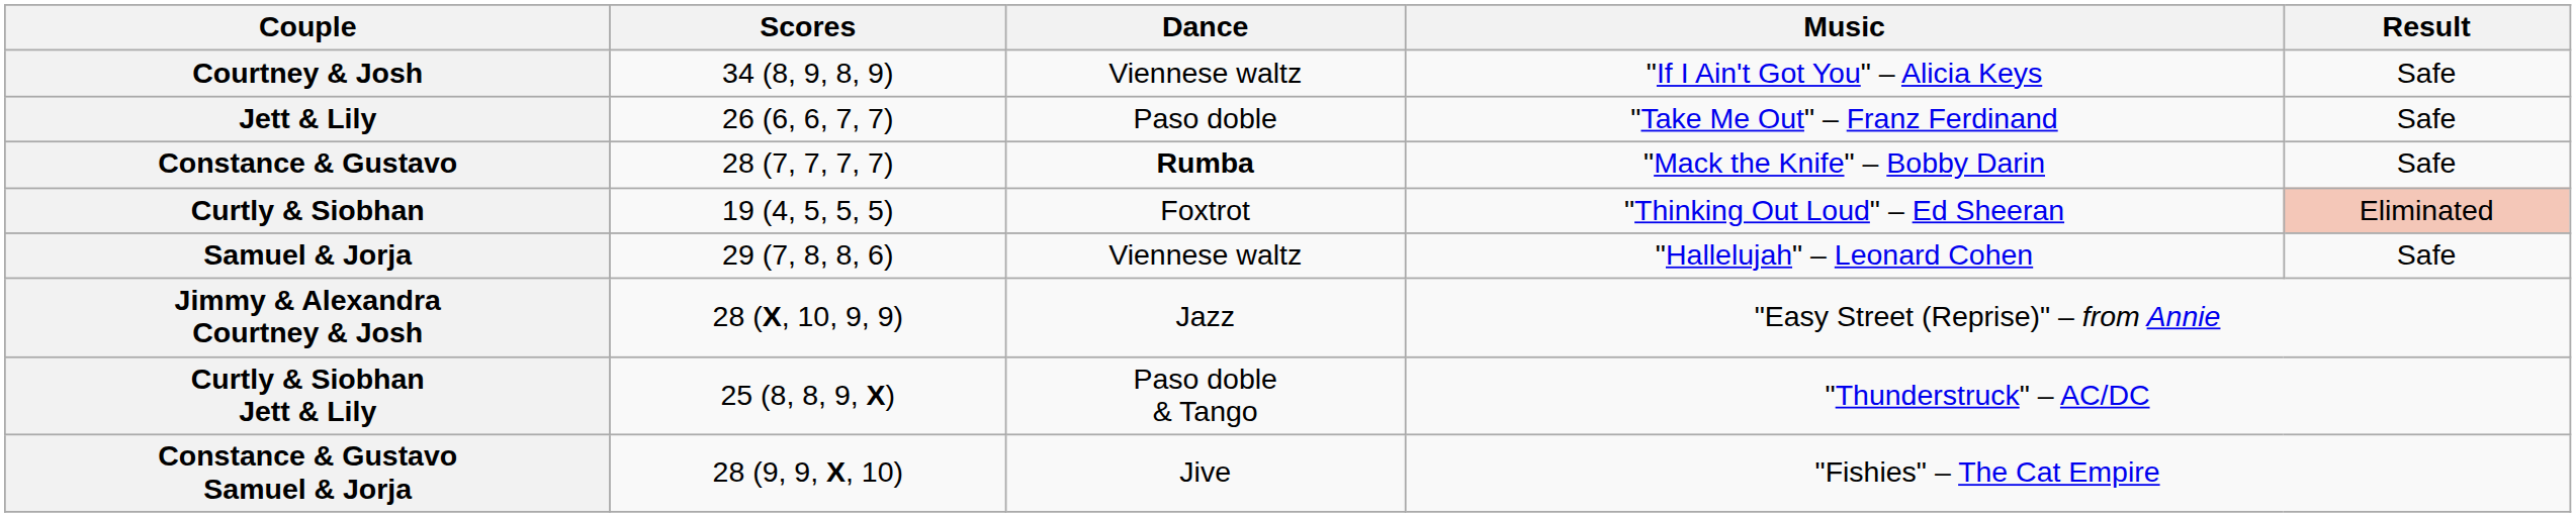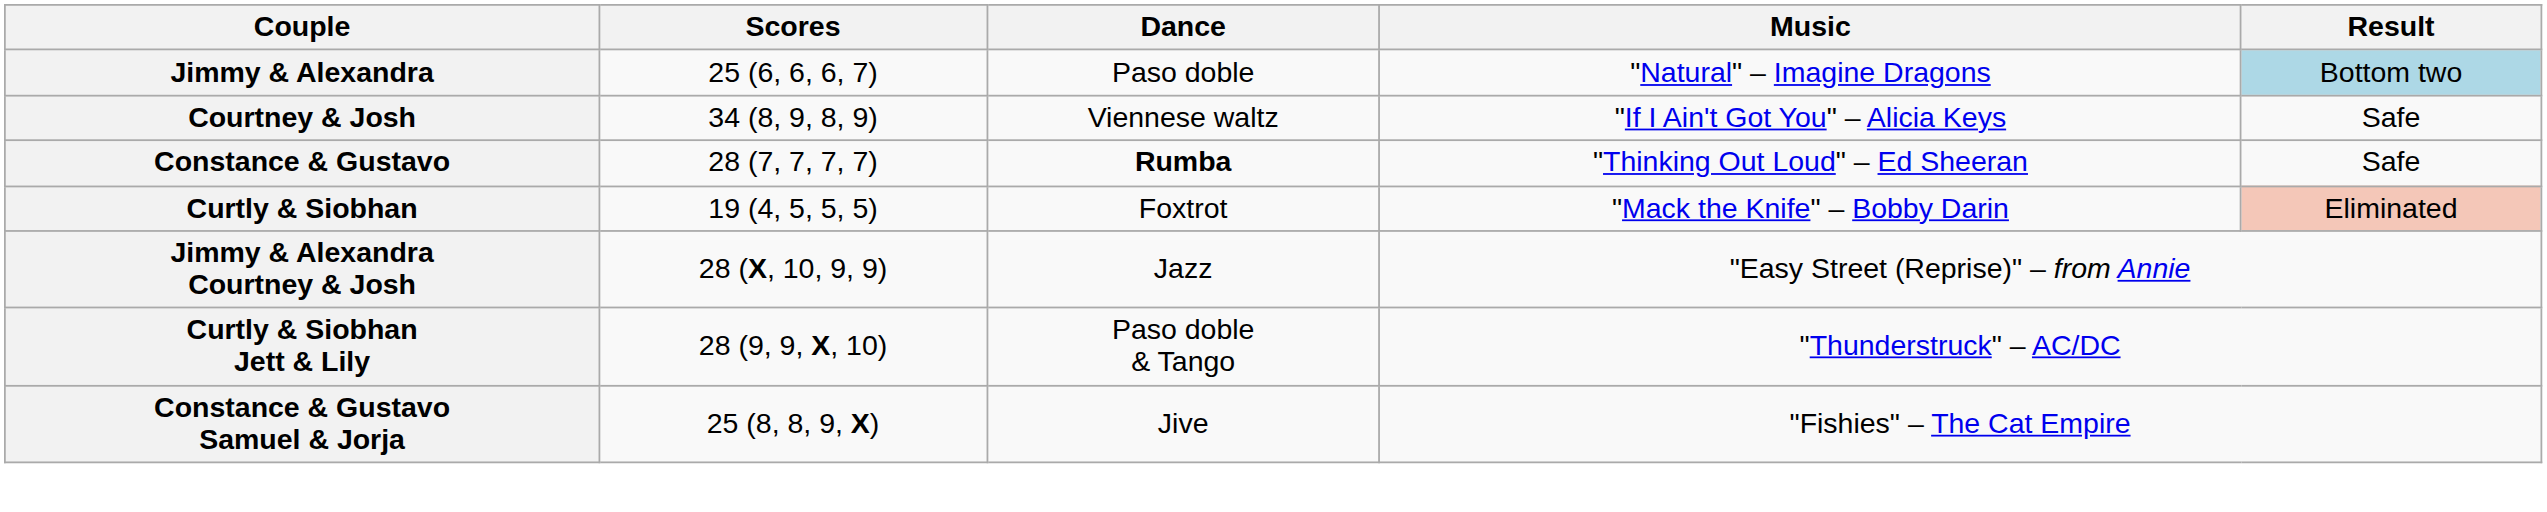+ row: Jimmy & Alexandra | 25 (6, 6, 6, 7) | Paso doble | "Natural" – Imagine Dragons | Bottom two
- row: Jett & Lily | 26 (6, 6, 7, 7) | Paso doble | "Take Me Out" – Franz Ferdinand | Safe
Constance & Gustavo | Music: "Mack the Knife" – Bobby Darin -> "Thinking Out Loud" – Ed Sheeran
Curtly & Siobhan | Music: "Thinking Out Loud" – Ed Sheeran -> "Mack the Knife" – Bobby Darin
- row: Samuel & Jorja | 29 (7, 8, 8, 6) | Viennese waltz | "Hallelujah" – Leonard Cohen | Safe
Curtly & Siobhan Jett & Lily | Scores: 25 (8, 8, 9, X) -> 28 (9, 9, X, 10)
Constance & Gustavo Samuel & Jorja | Scores: 28 (9, 9, X, 10) -> 25 (8, 8, 9, X)
